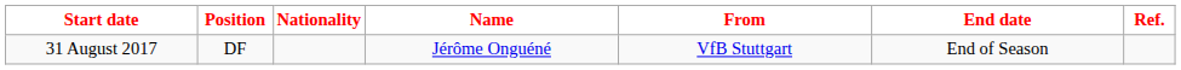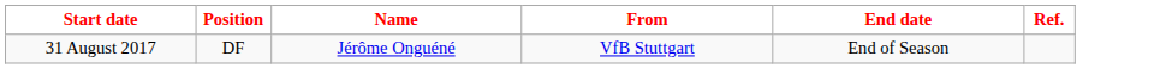- column: Nationality
